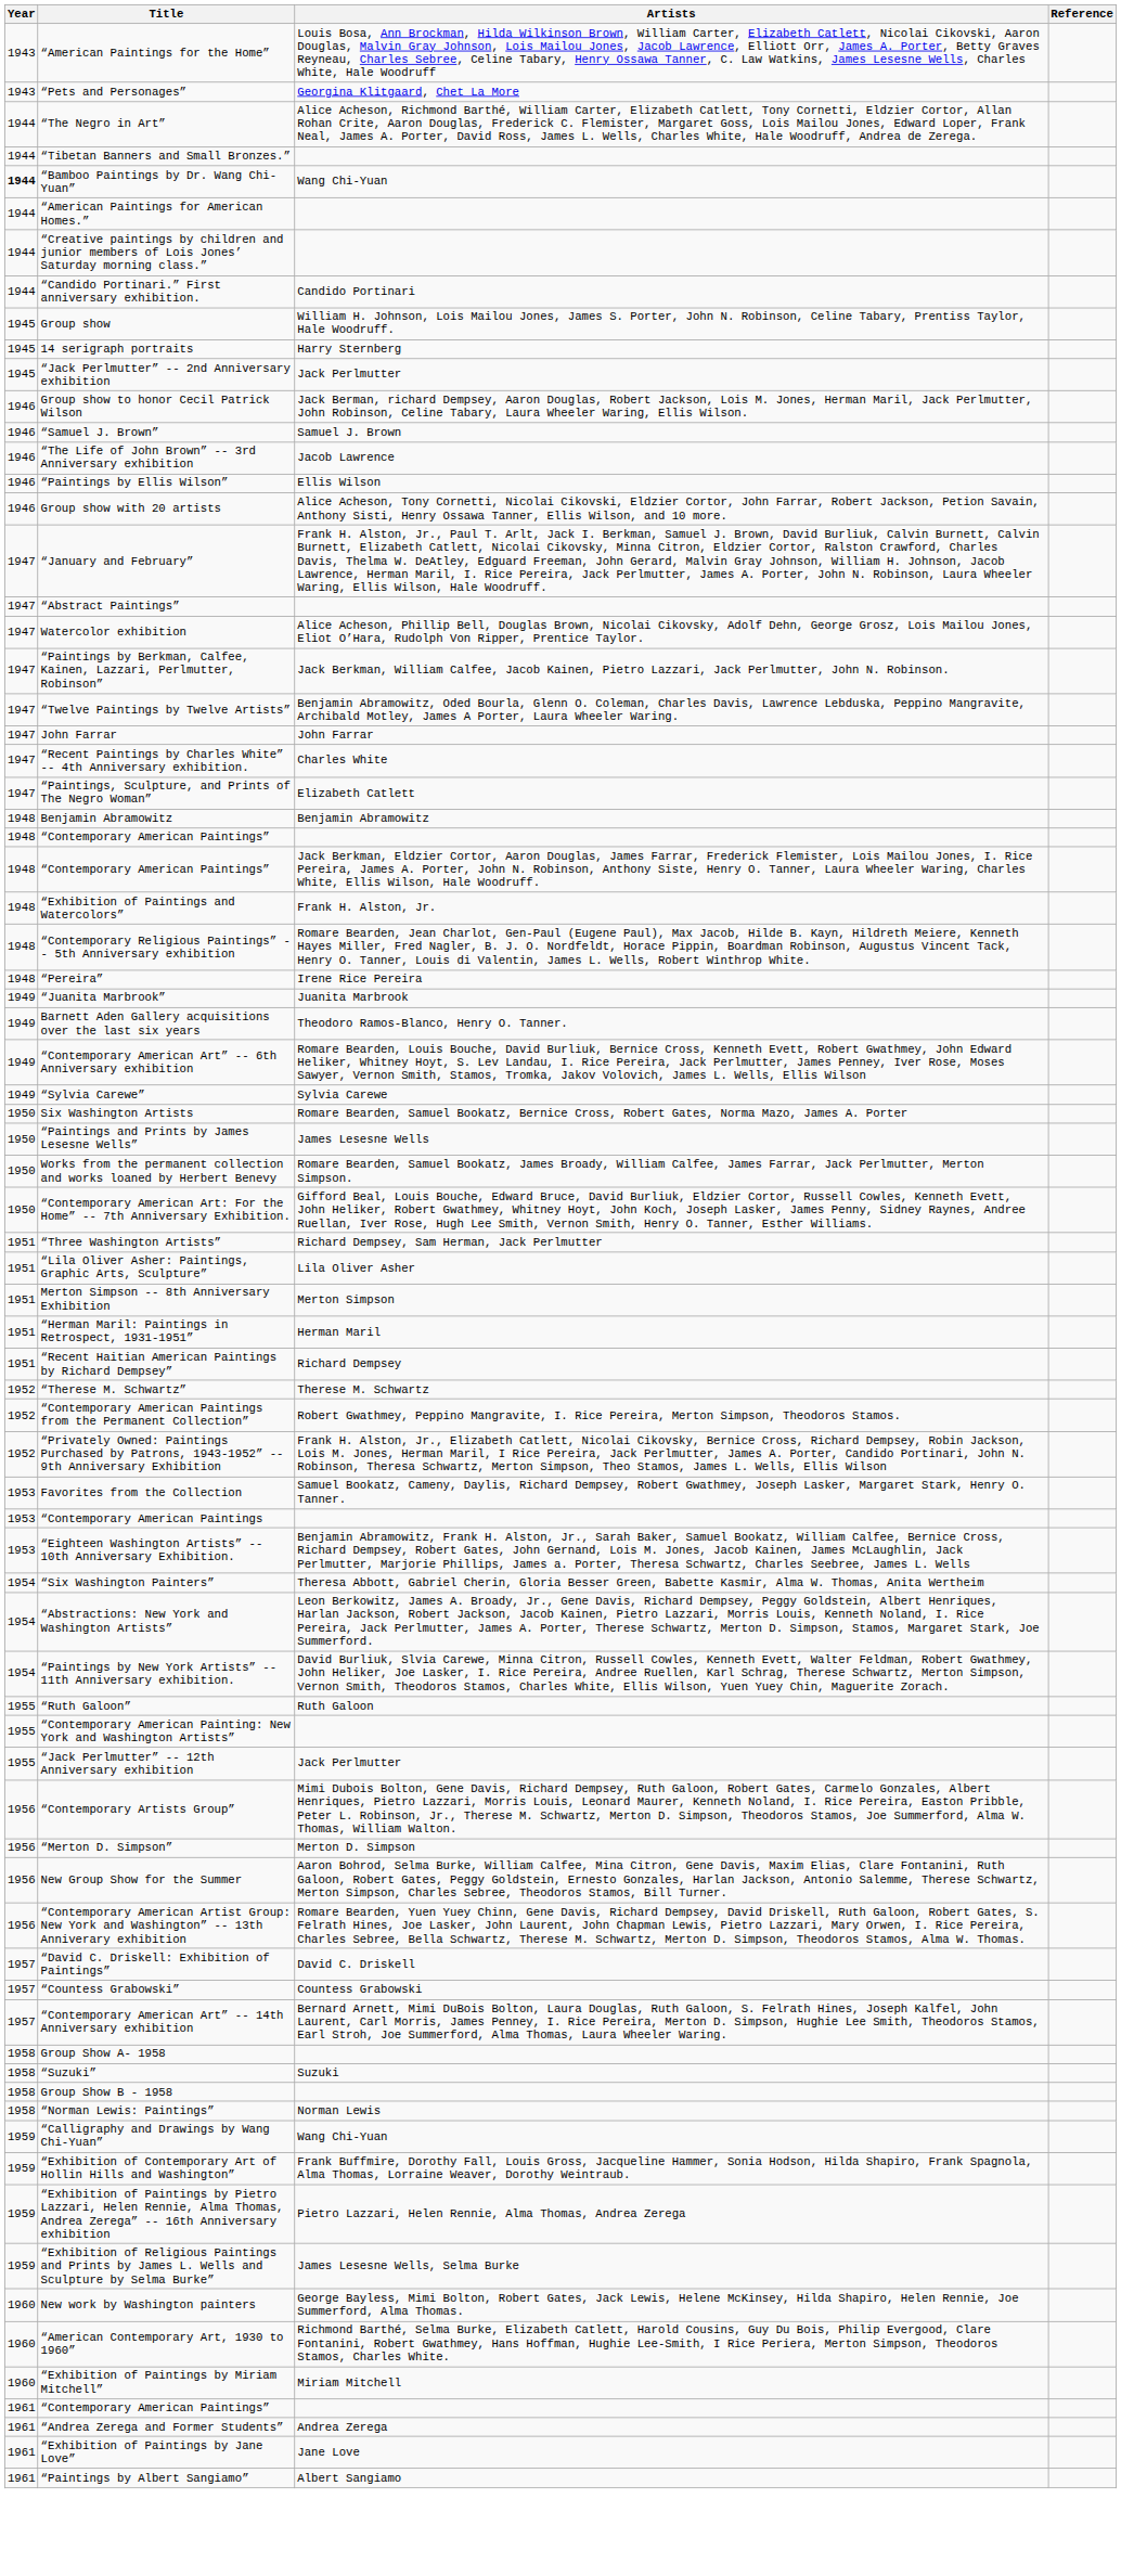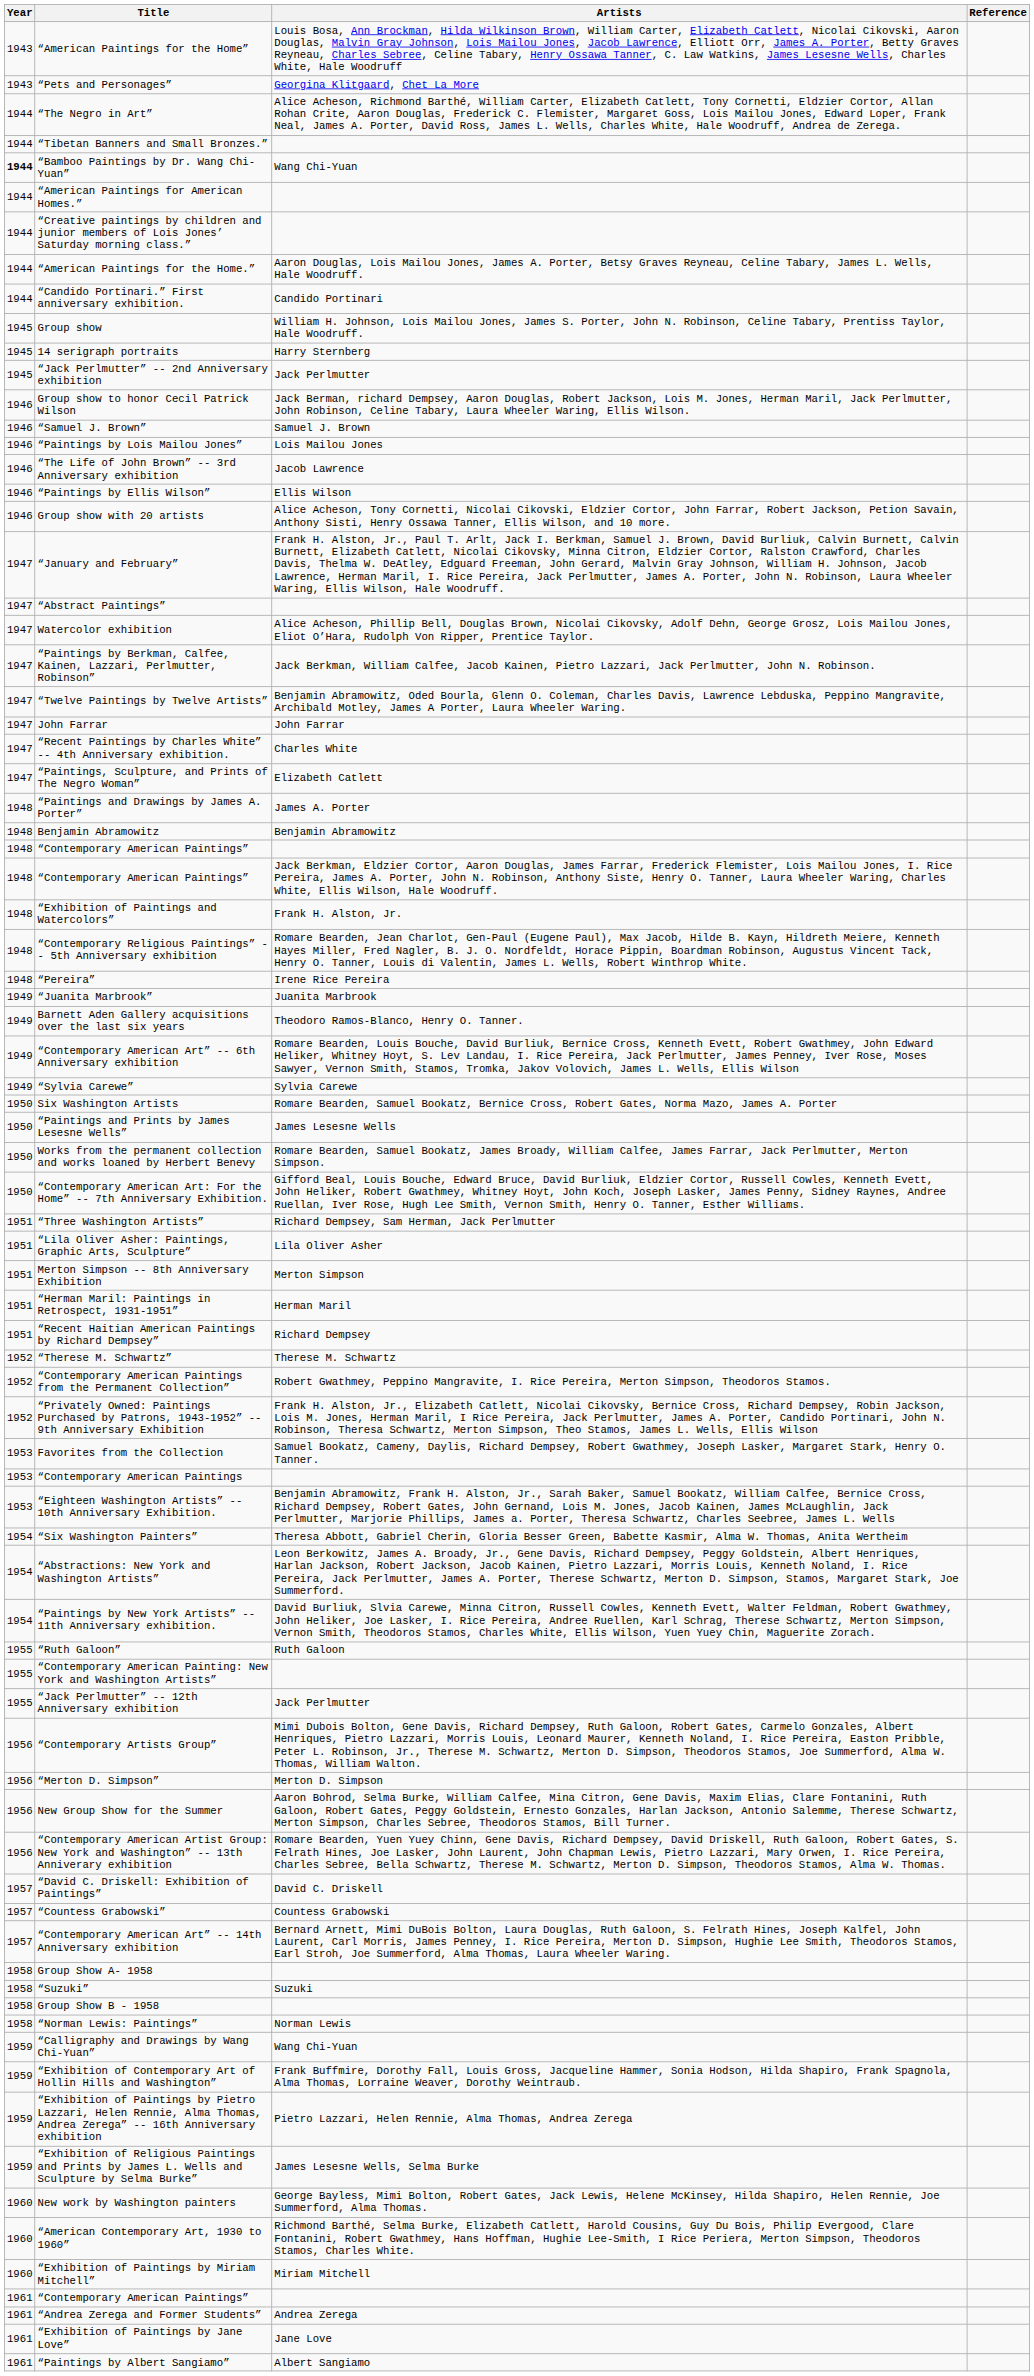+ row: 1944 | “American Paintings for the Home.” | Aaron Douglas, Lois Mailou Jones, James A. Porter, Betsy Graves Reyneau, Celine Tabary, James L. Wells, Hale Woodruff.
+ row: 1946 | “Paintings by Lois Mailou Jones” | Lois Mailou Jones
+ row: 1948 | “Paintings and Drawings by James A. Porter” | James A. Porter
